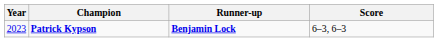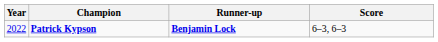Patrick Kypson | Year: 2023 -> 2022
